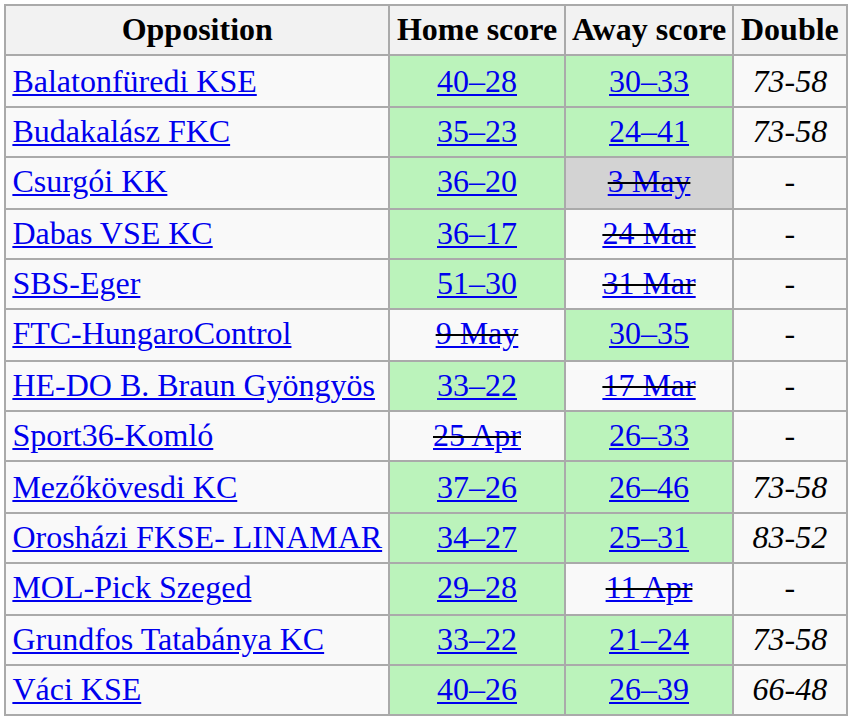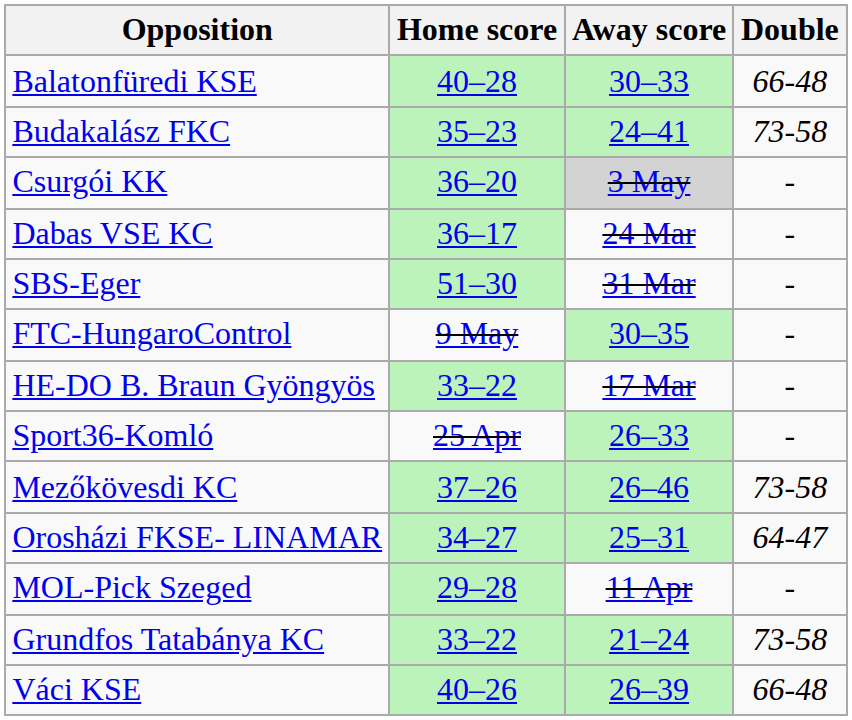Balatonfüredi KSE | Double: 73-58 -> 66-48
Orosházi FKSE- LINAMAR | Double: 83-52 -> 64-47
